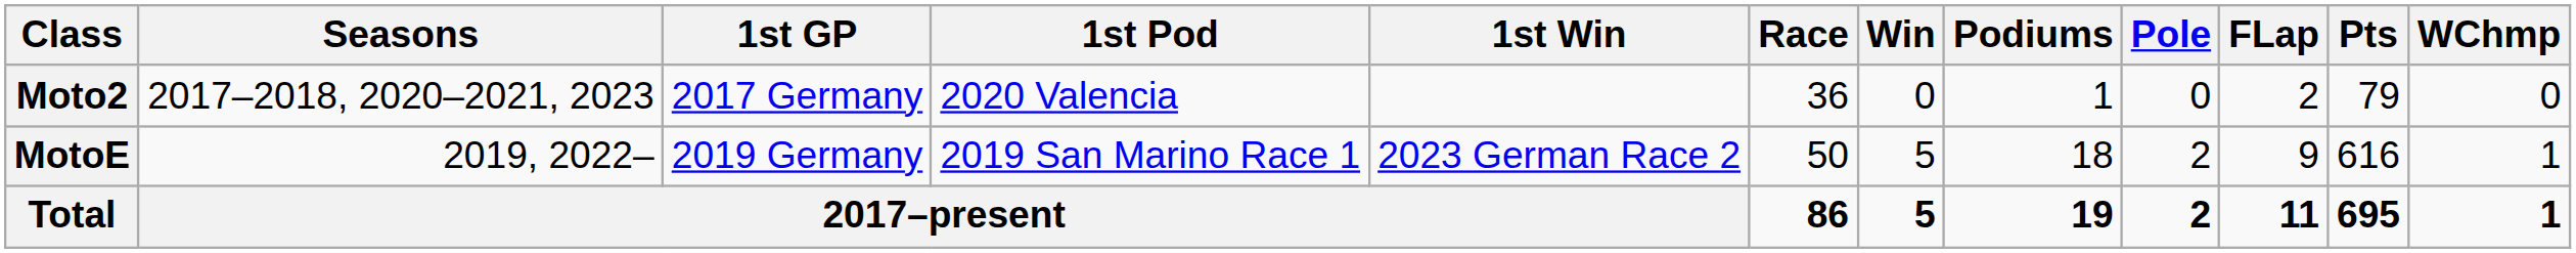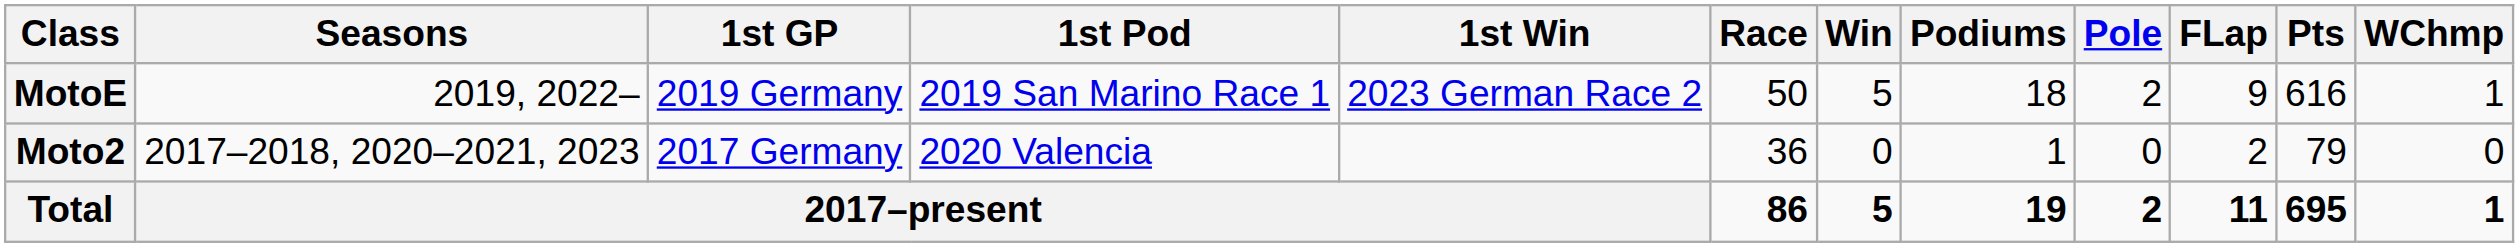rows swapped: MotoE <-> Moto2
